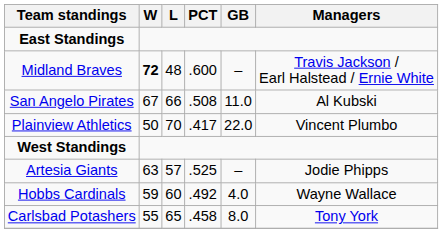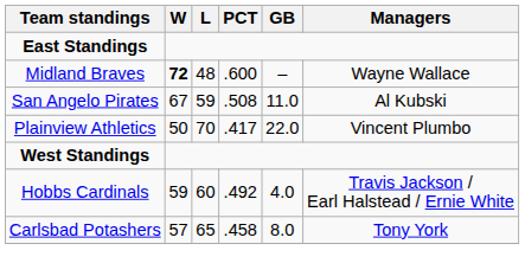Midland Braves | Managers: Travis Jackson / Earl Halstead / Ernie White -> Wayne Wallace
San Angelo Pirates | L: 66 -> 59
- row: Artesia Giants | 63 | 57 | .525 | – | Jodie Phipps
Hobbs Cardinals | Managers: Wayne Wallace -> Travis Jackson / Earl Halstead / Ernie White
Carlsbad Potashers | W: 55 -> 57
